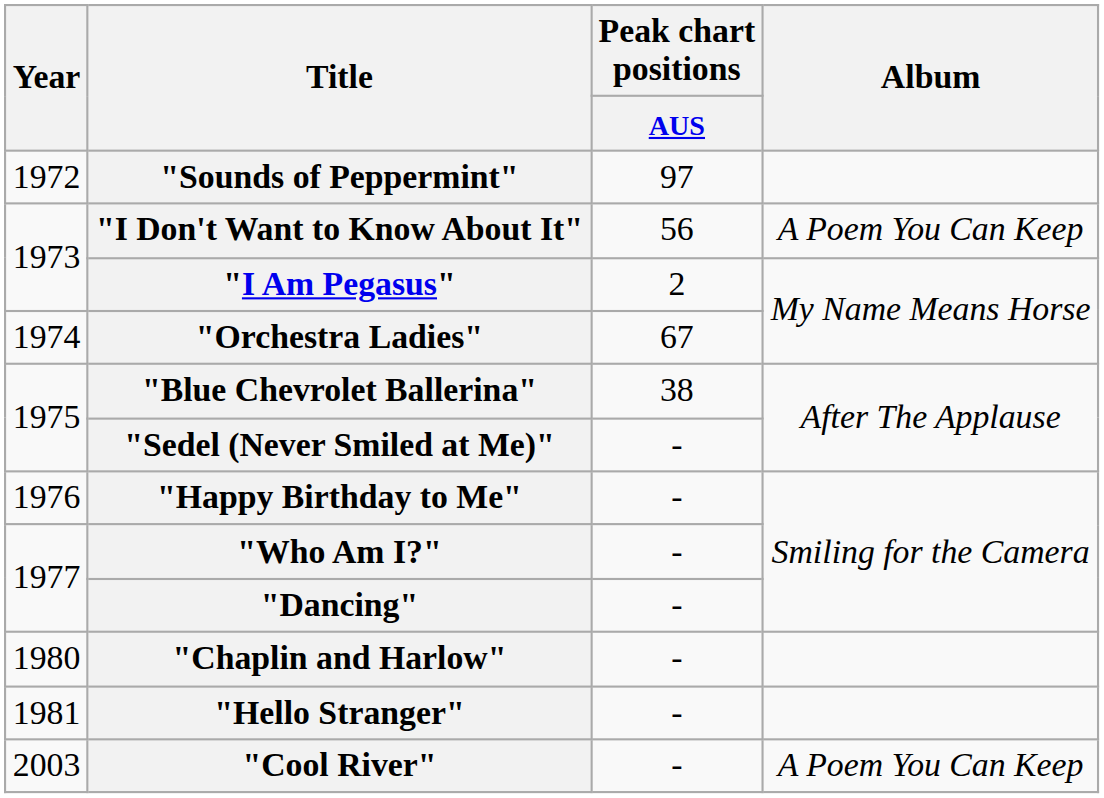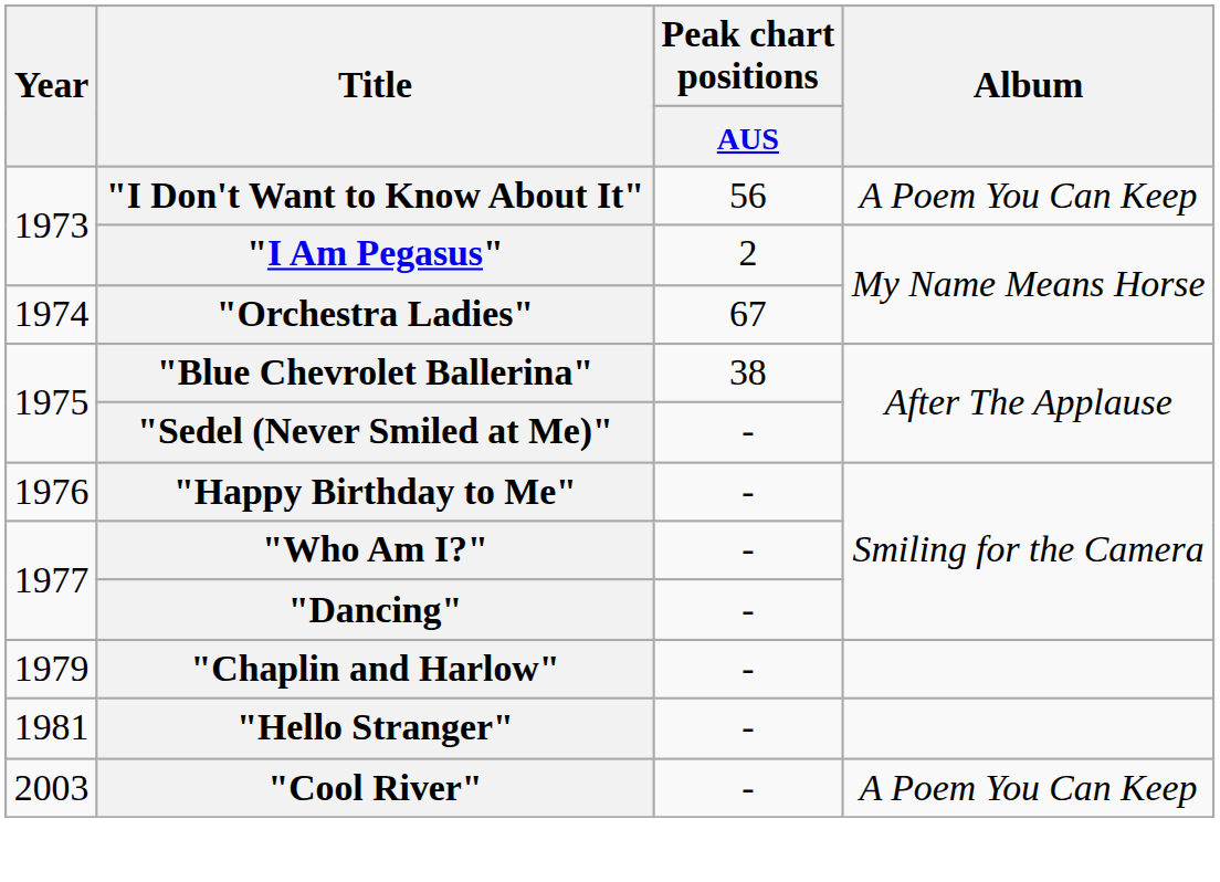- row: 1972 | "Sounds of Peppermint" | 97
"Chaplin and Harlow" | Year: 1980 -> 1979
